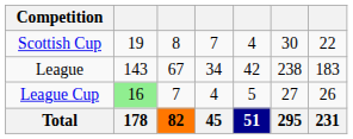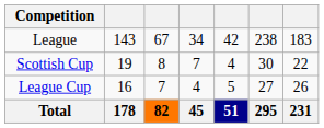rows swapped: League <-> Scottish Cup
League Cup | column 2: lightgreen background -> no background
